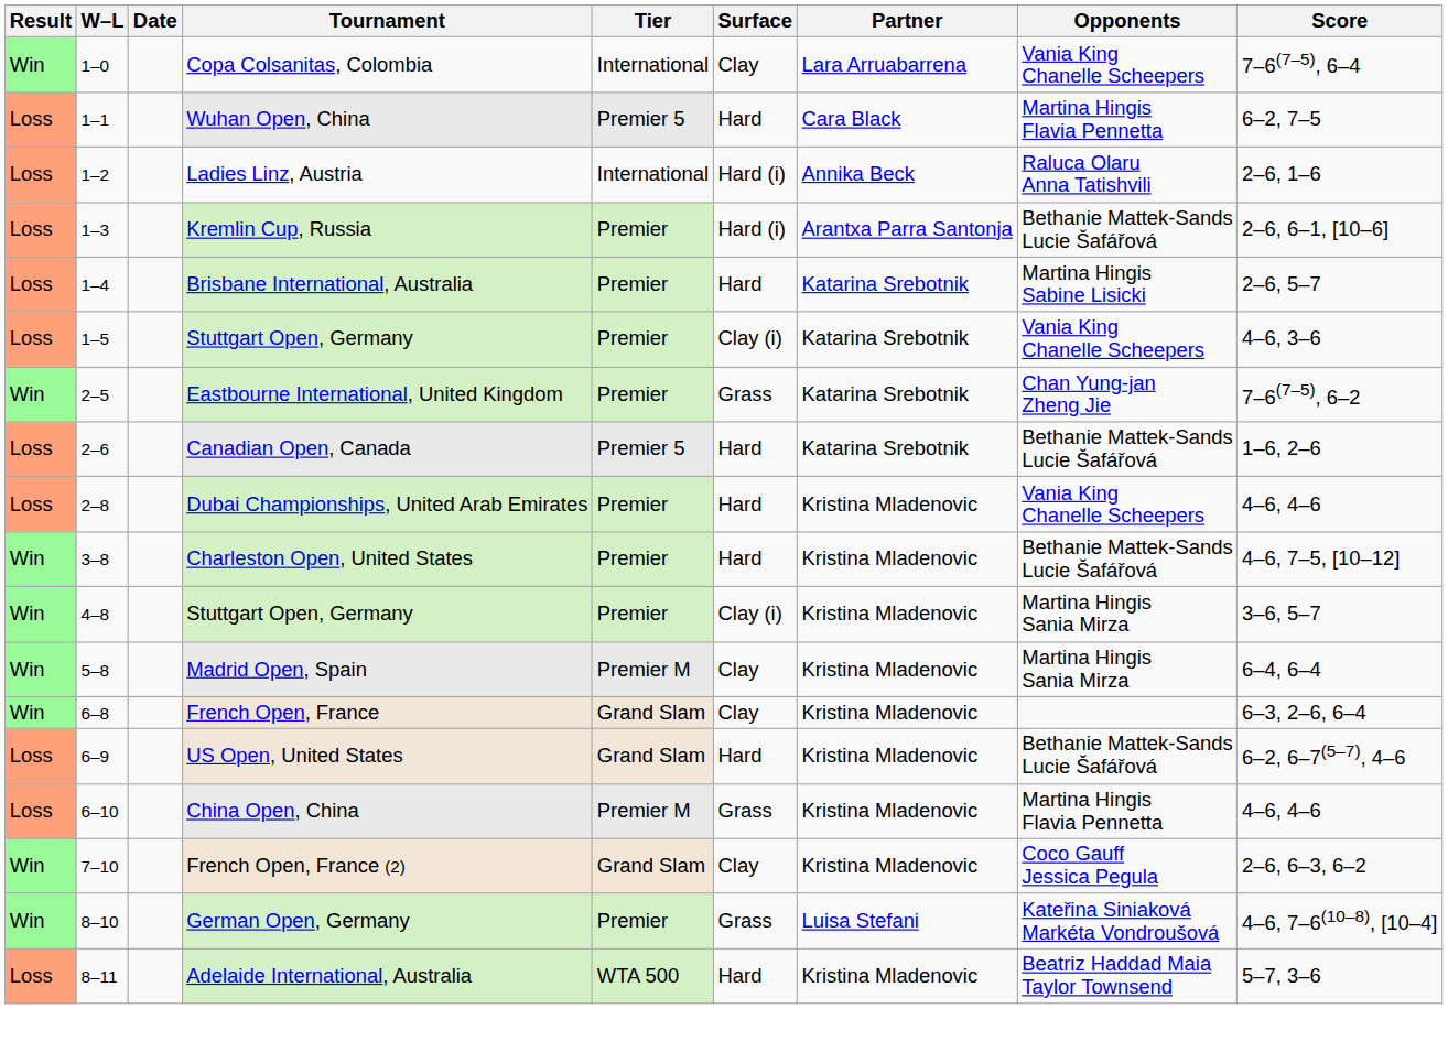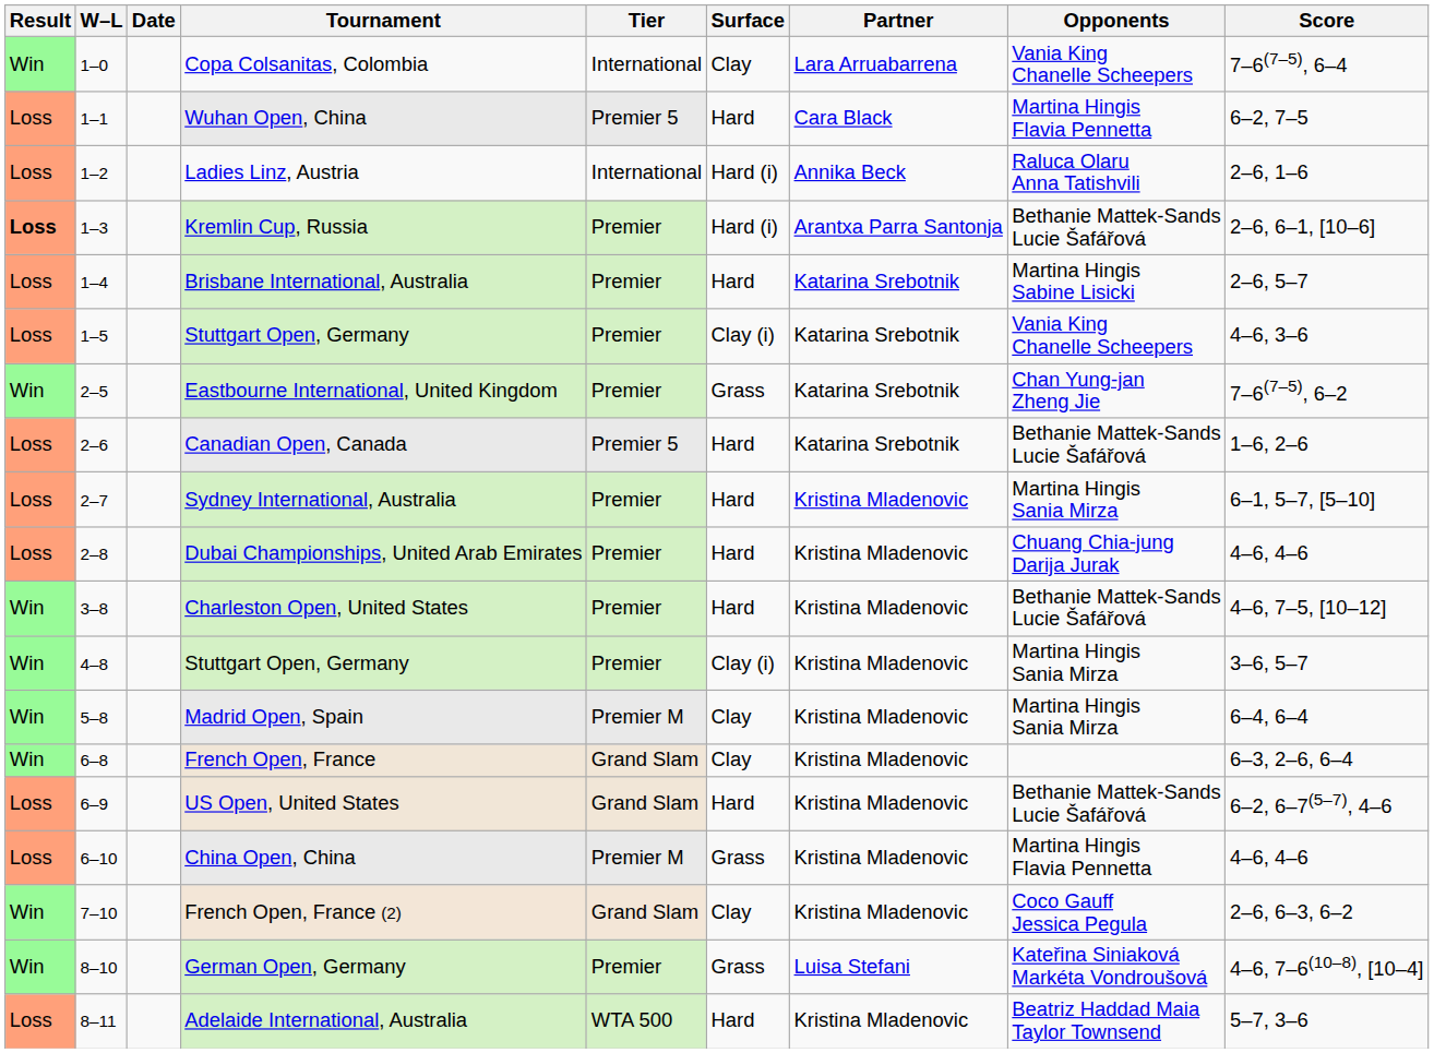Kremlin Cup, Russia | Result: normal -> bold
+ row: Loss | 2–7 | Sydney International, Australia | Premier | Hard | Kristina Mladenovic | Martina Hingis Sania Mirza | 6–1, 5–7, [5–10]
Dubai Championships, United Arab Emirates | Opponents: Vania King Chanelle Scheepers -> Chuang Chia-jung Darija Jurak
